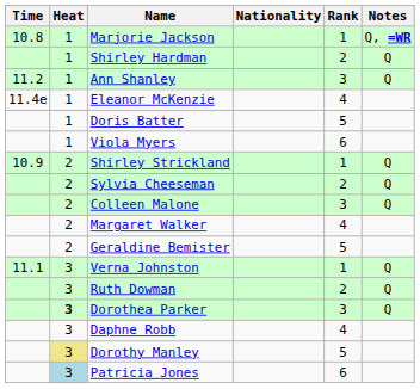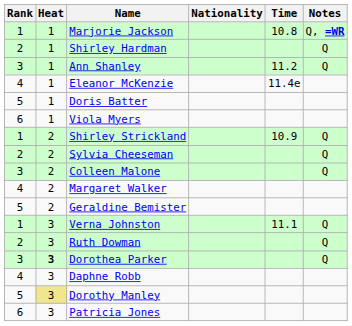columns swapped: Rank <-> Time
Patricia Jones | Heat: lightblue background -> no background
